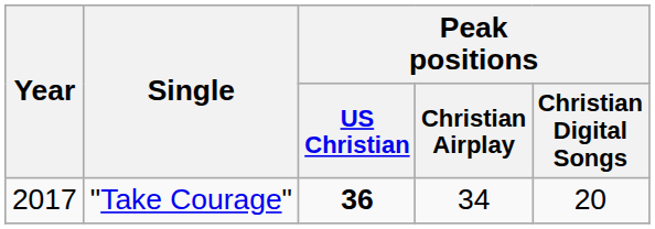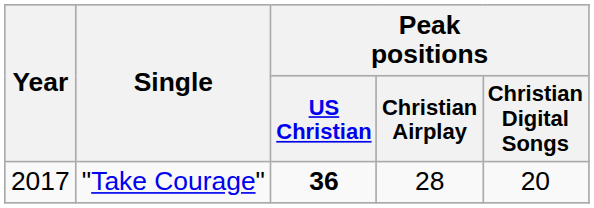"Take Courage" | Peak positions / Christian Airplay: 34 -> 28
